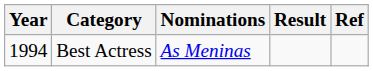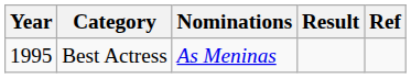Best Actress | Year: 1994 -> 1995
